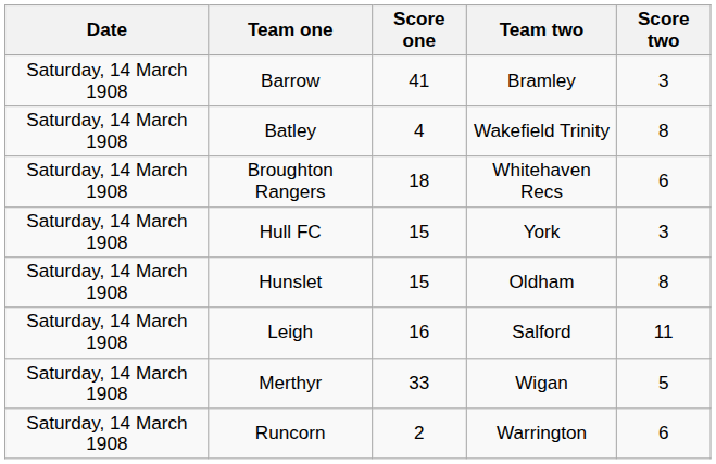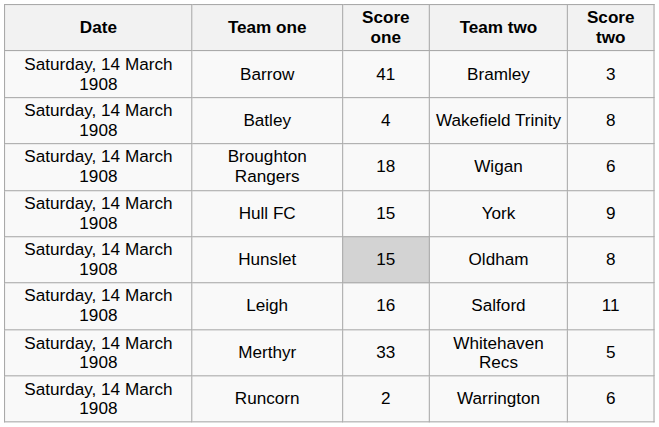Broughton Rangers | Team two: Whitehaven Recs -> Wigan
Hull FC | Score two: 3 -> 9
Hunslet | Score one: no background -> lightgrey background
Merthyr | Team two: Wigan -> Whitehaven Recs
